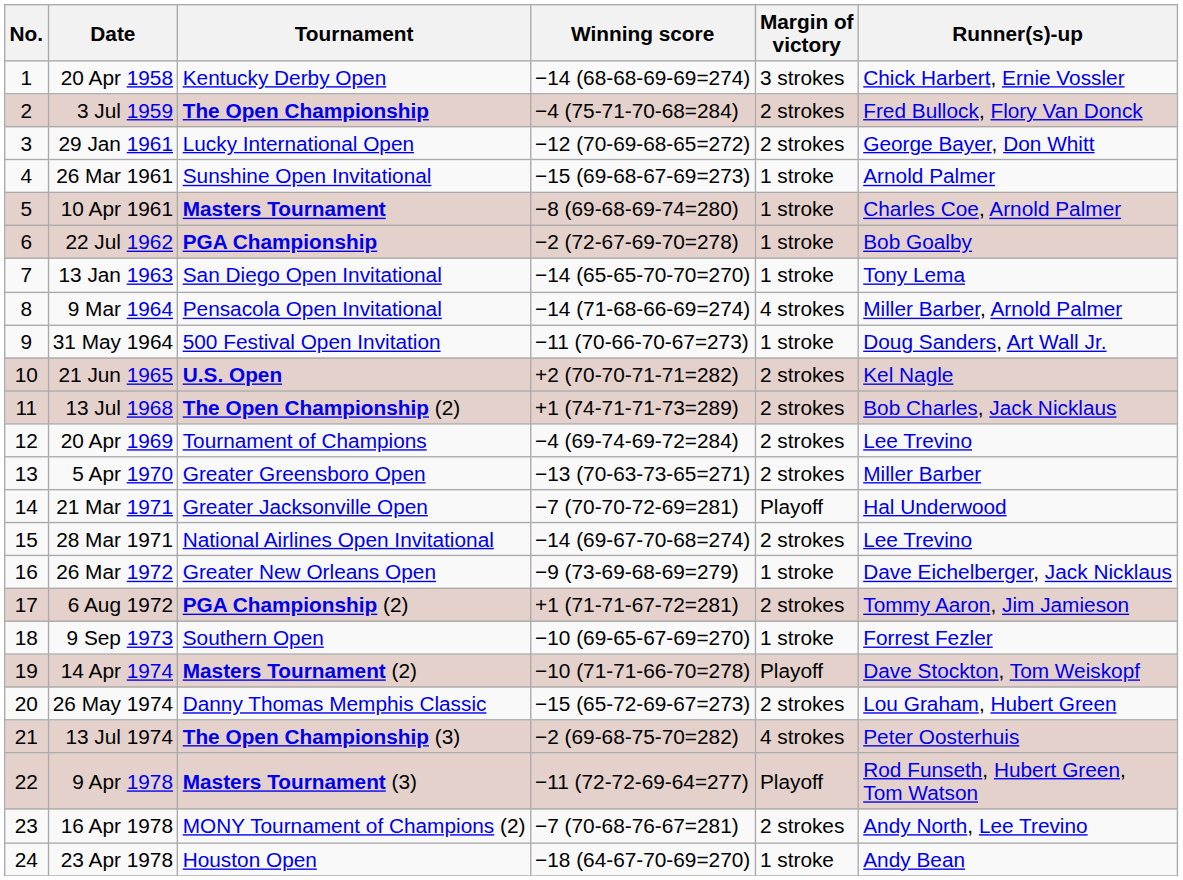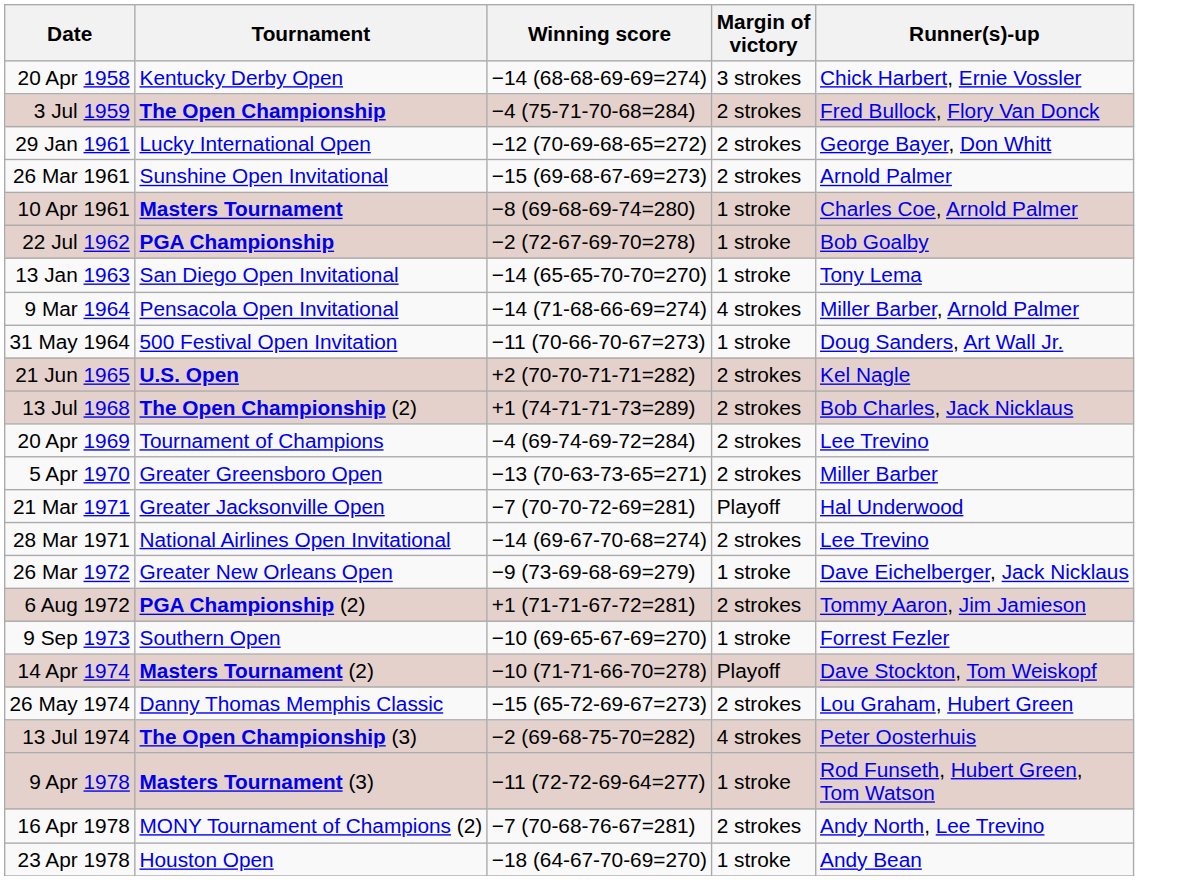- column: No. | 1 | 2 | 3 | 4 | 5 | 6 | 7 | 8 | 9 | 10 | 11 | 12 | 13 | 14 | 15 | 16 | 17 | 18 | 19 | 20 | 21 | 22 | 23 | 24
26 Mar 1961 | Margin of victory: 1 stroke -> 2 strokes
9 Apr 1978 | Margin of victory: Playoff -> 1 stroke
